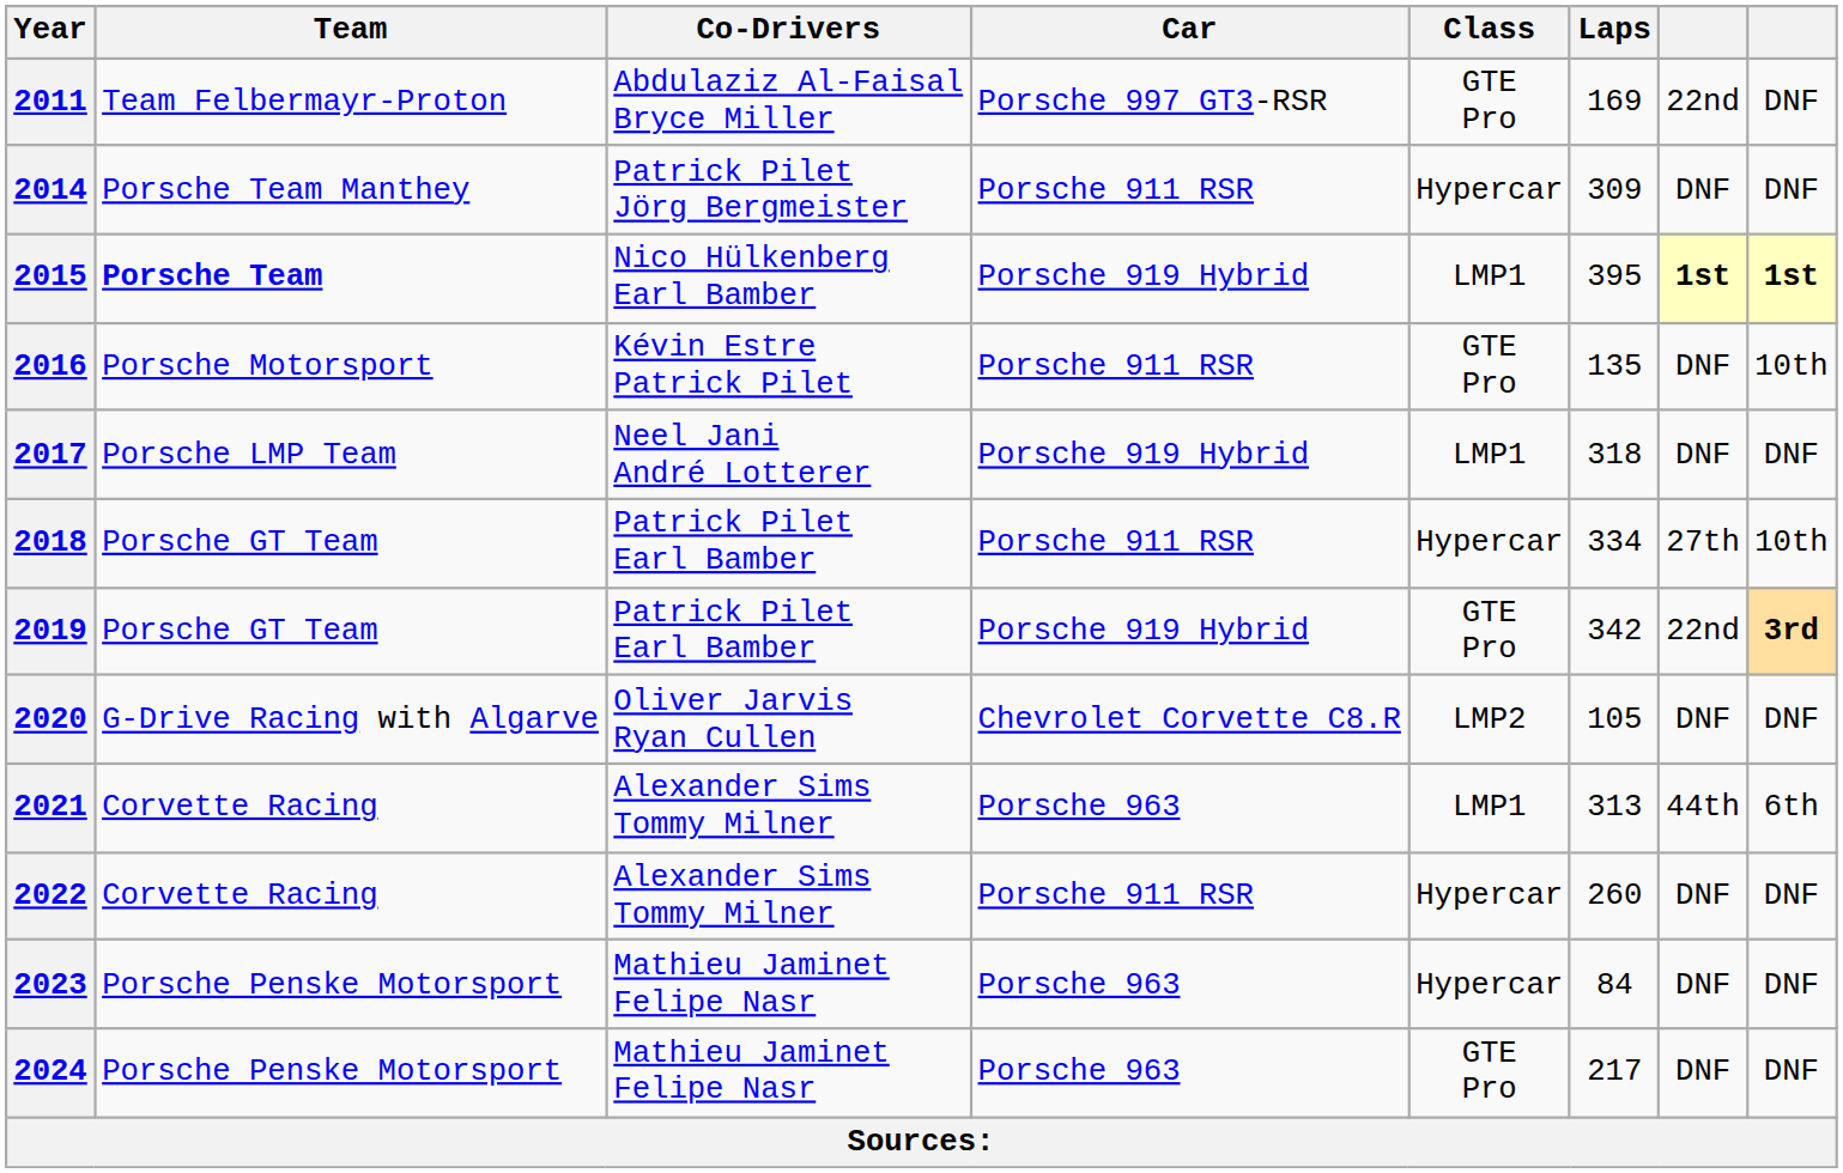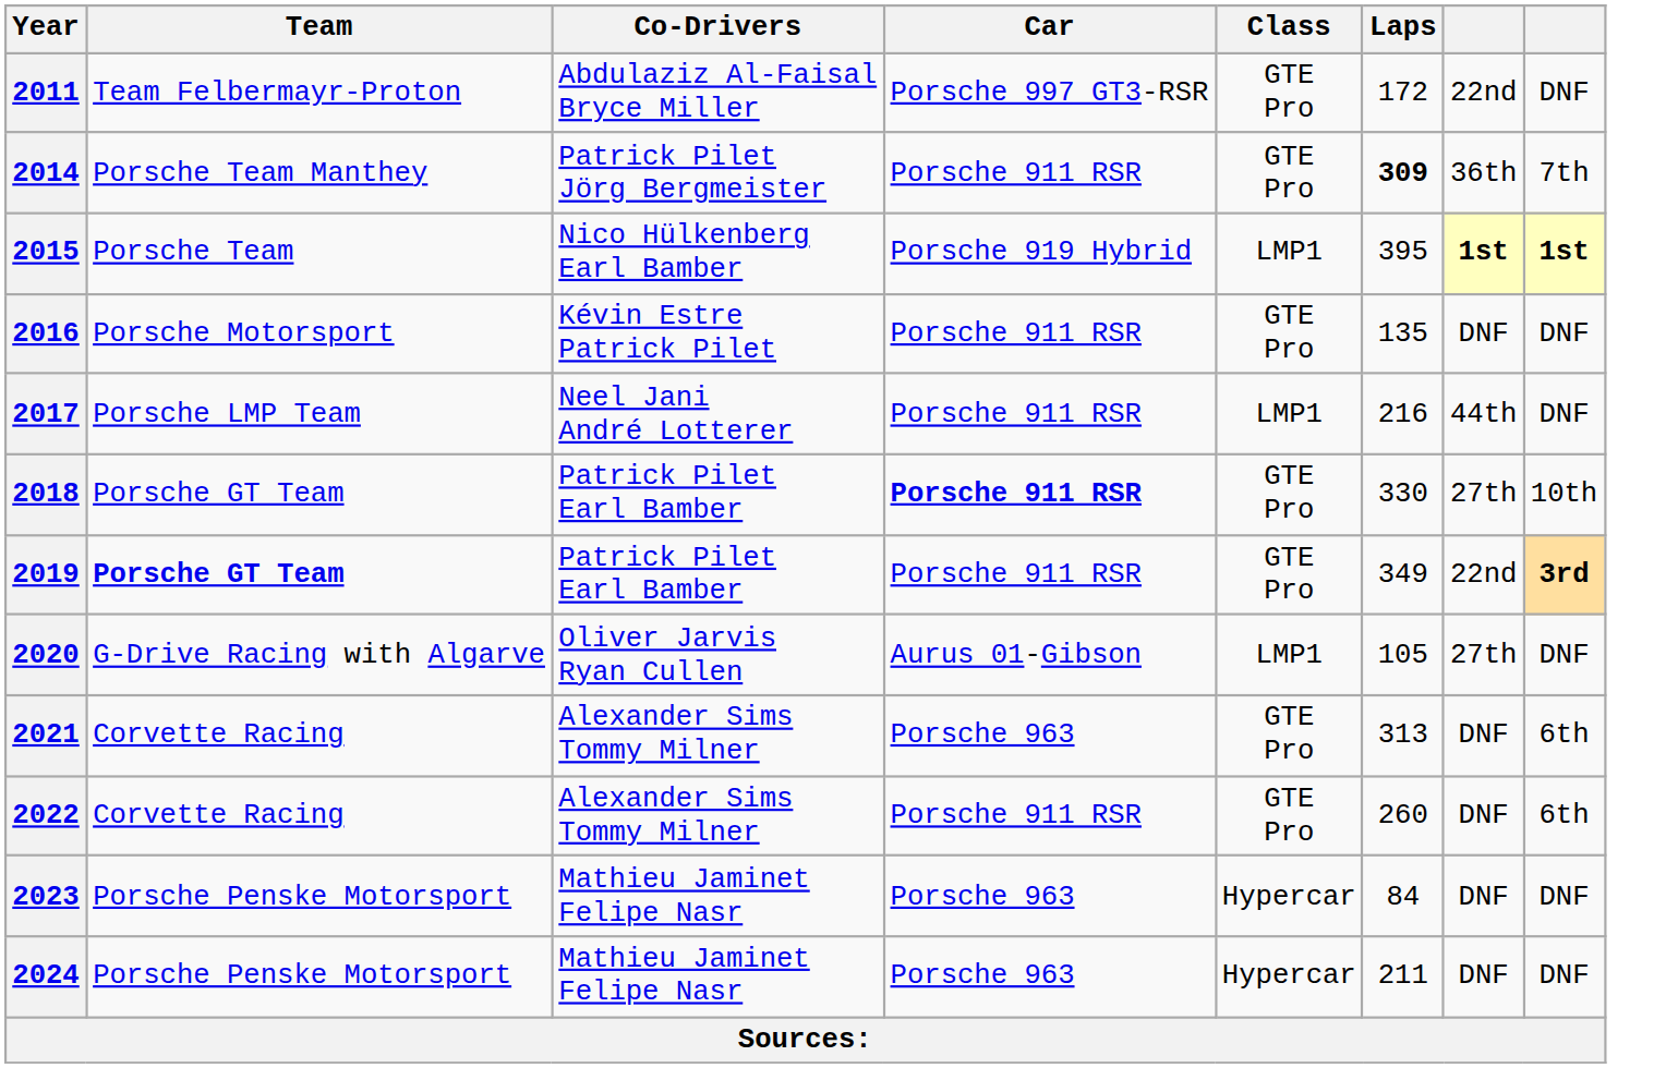2011 | Laps: 169 -> 172
2014 | Class: Hypercar -> GTE Pro
2014 | Laps: normal -> bold
2014 | column 7: DNF -> 36th
2014 | column 8: DNF -> 7th
2015 | Team: bold -> normal
2016 | column 8: 10th -> DNF
2017 | Car: Porsche 919 Hybrid -> Porsche 911 RSR
2017 | Laps: 318 -> 216
2017 | column 7: DNF -> 44th
2018 | Car: normal -> bold
2018 | Class: Hypercar -> GTE Pro
2018 | Laps: 334 -> 330
2019 | Team: normal -> bold
2019 | Car: Porsche 919 Hybrid -> Porsche 911 RSR
2019 | Laps: 342 -> 349
2020 | Car: Chevrolet Corvette C8.R -> Aurus 01-Gibson
2020 | Class: LMP2 -> LMP1
2020 | column 7: DNF -> 27th
2021 | Class: LMP1 -> GTE Pro
2021 | column 7: 44th -> DNF
2022 | Class: Hypercar -> GTE Pro
2022 | column 8: DNF -> 6th
2024 | Class: GTE Pro -> Hypercar
2024 | Laps: 217 -> 211
